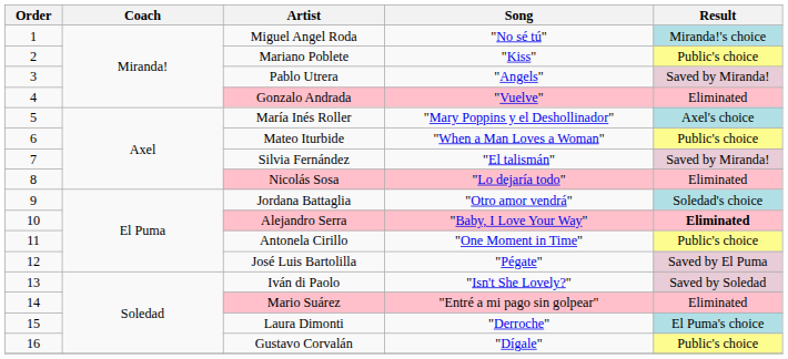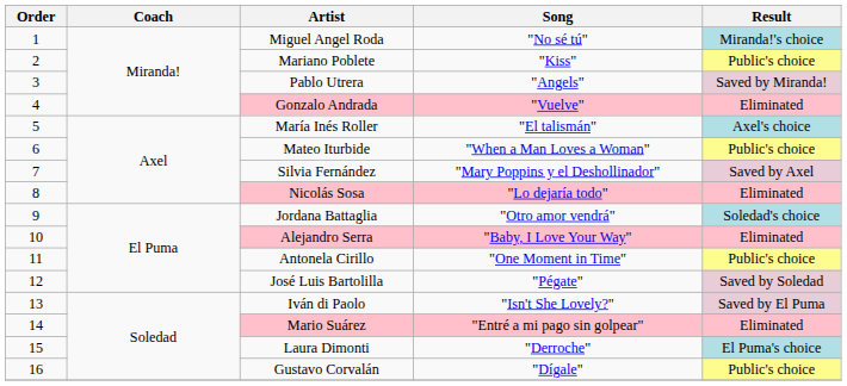María Inés Roller | Song: "Mary Poppins y el Deshollinador" -> "El talismán"
Silvia Fernández | Song: "El talismán" -> "Mary Poppins y el Deshollinador"
Silvia Fernández | Result: Saved by Miranda! -> Saved by Axel
Alejandro Serra | Result: bold -> normal
José Luis Bartolilla | Result: Saved by El Puma -> Saved by Soledad
Iván di Paolo | Result: Saved by Soledad -> Saved by El Puma
